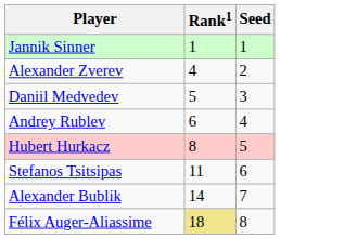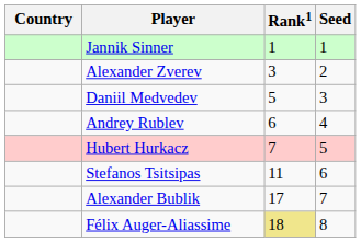+ column: Country
Alexander Zverev | Rank1: 4 -> 3
Hubert Hurkacz | Rank1: 8 -> 7
Alexander Bublik | Rank1: 14 -> 17
